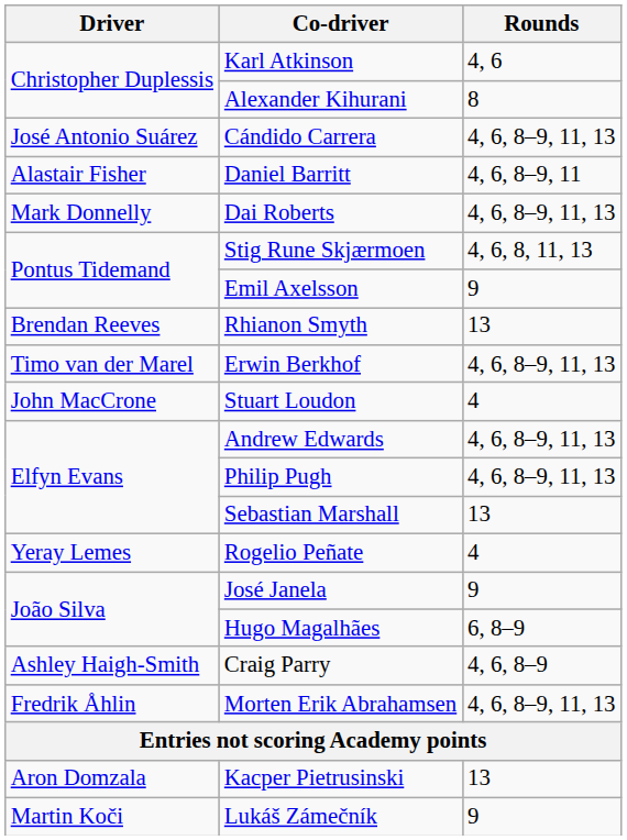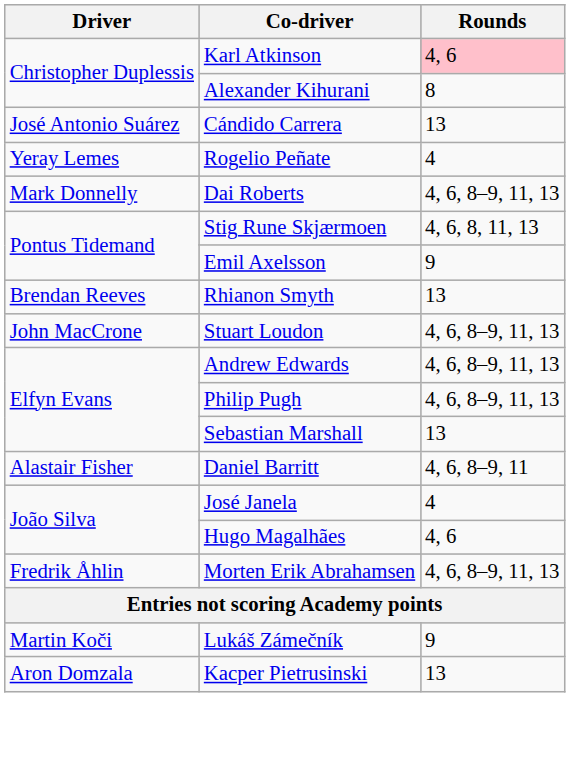Karl Atkinson | Rounds: no background -> pink background
Cándido Carrera | Rounds: 4, 6, 8–9, 11, 13 -> 13
rows swapped: Daniel Barritt <-> Rogelio Peñate
- row: Timo van der Marel | Erwin Berkhof | 4, 6, 8–9, 11, 13
Stuart Loudon | Rounds: 4 -> 4, 6, 8–9, 11, 13
José Janela | Rounds: 9 -> 4
Hugo Magalhães | Rounds: 6, 8–9 -> 4, 6
- row: Ashley Haigh-Smith | Craig Parry | 4, 6, 8–9
rows swapped: Lukáš Zámečník <-> Kacper Pietrusinski
